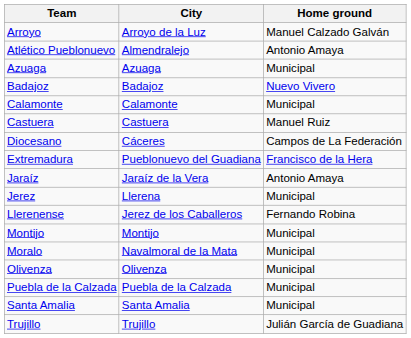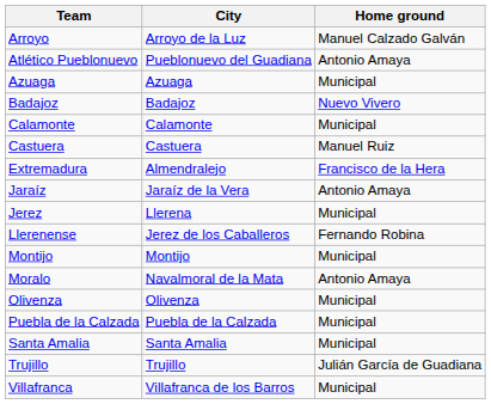Atlético Pueblonuevo | City: Almendralejo -> Pueblonuevo del Guadiana
- row: Diocesano | Cáceres | Campos de La Federación
Extremadura | City: Pueblonuevo del Guadiana -> Almendralejo
Moralo | Home ground: Municipal -> Antonio Amaya
+ row: Villafranca | Villafranca de los Barros | Municipal
